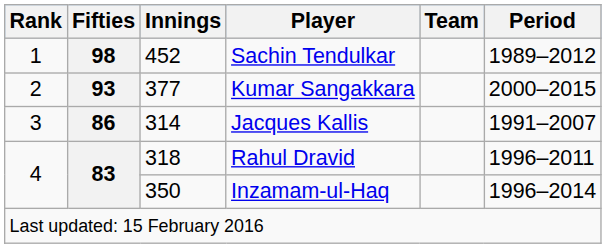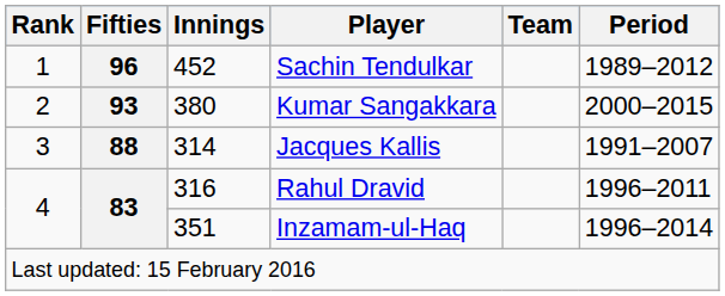Sachin Tendulkar | Fifties: 98 -> 96
Kumar Sangakkara | Innings: 377 -> 380
Jacques Kallis | Fifties: 86 -> 88
Rahul Dravid | Innings: 318 -> 316
Inzamam-ul-Haq | Innings: 350 -> 351
